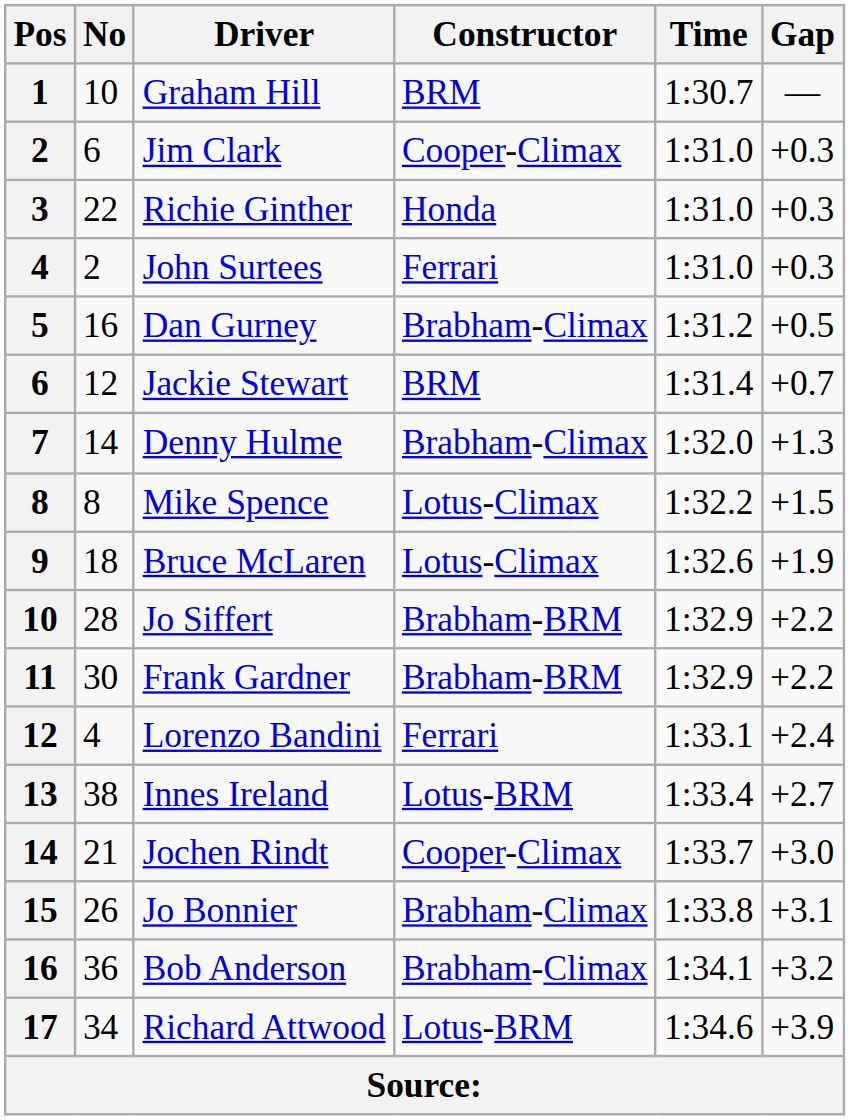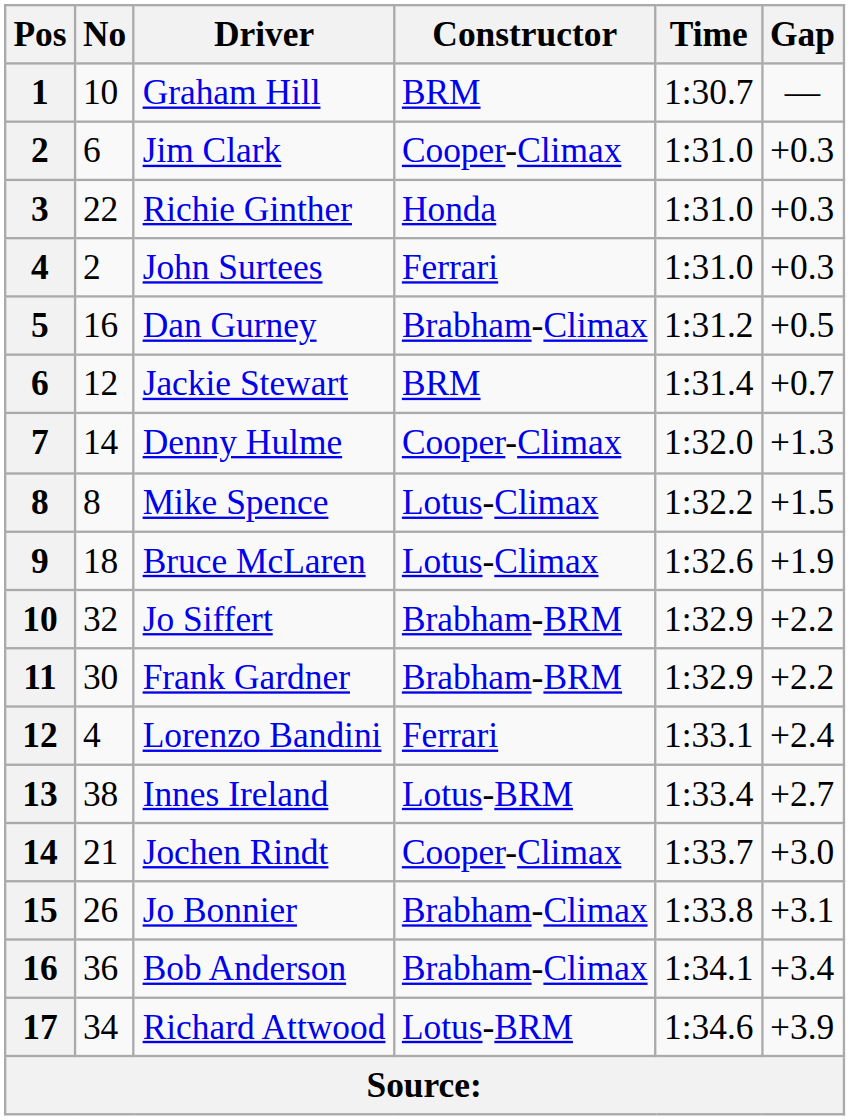Denny Hulme | Constructor: Brabham-Climax -> Cooper-Climax
Jo Siffert | No: 28 -> 32
Bob Anderson | Gap: +3.2 -> +3.4
